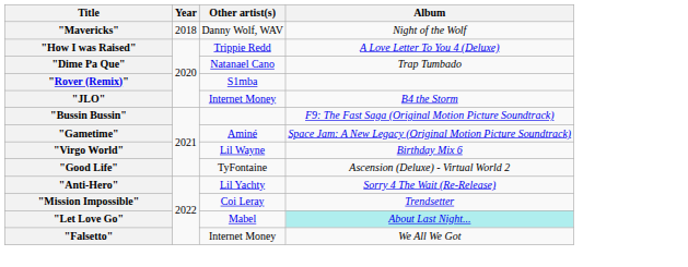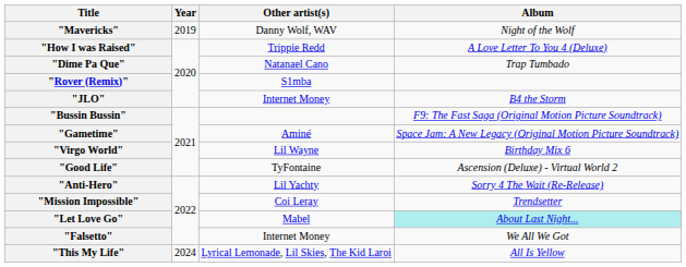"Mavericks" | Year: 2018 -> 2019
+ row: "This My Life" | 2024 | Lyrical Lemonade, Lil Skies, The Kid Laroi | All Is Yellow
